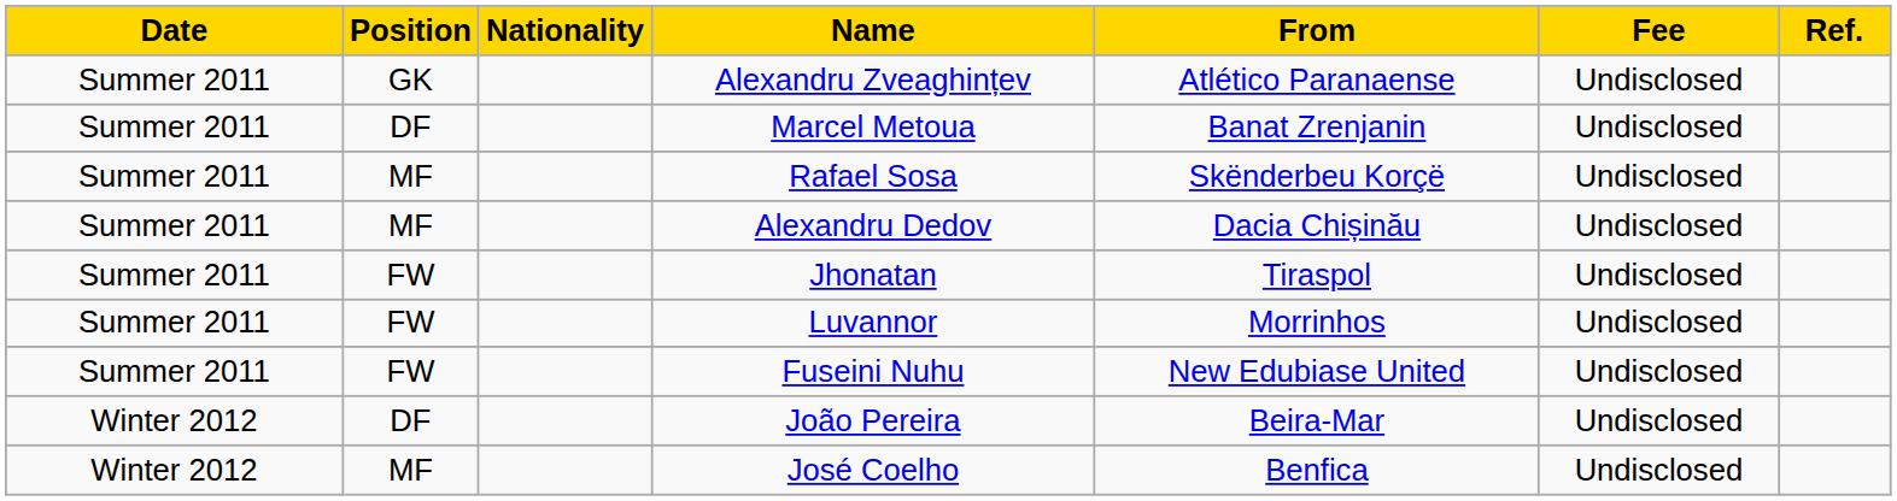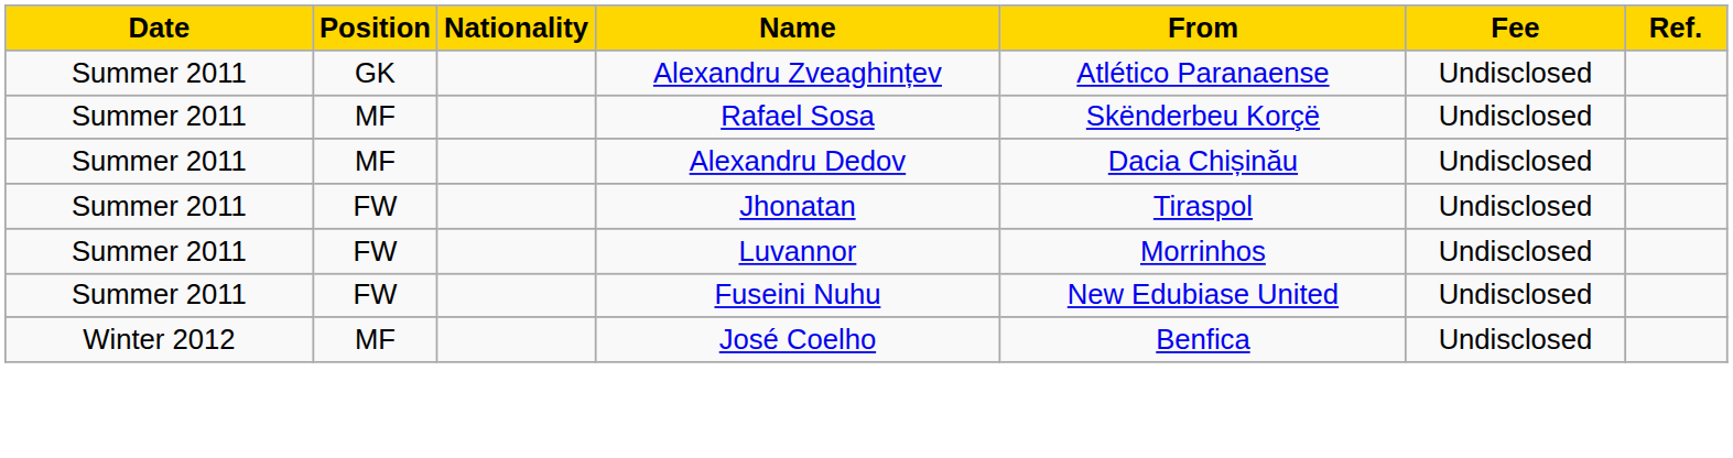- row: Summer 2011 | DF | Marcel Metoua | Banat Zrenjanin | Undisclosed
- row: Winter 2012 | DF | João Pereira | Beira-Mar | Undisclosed
